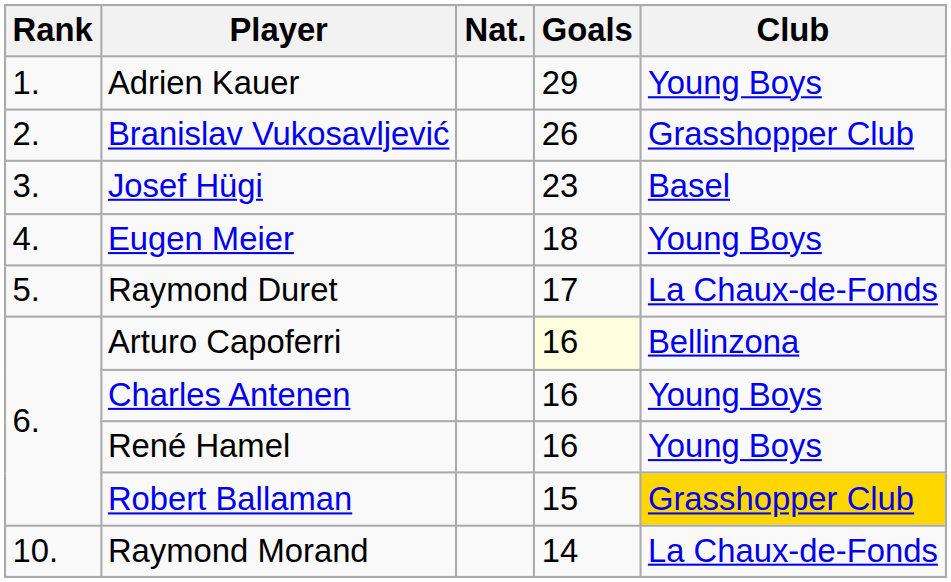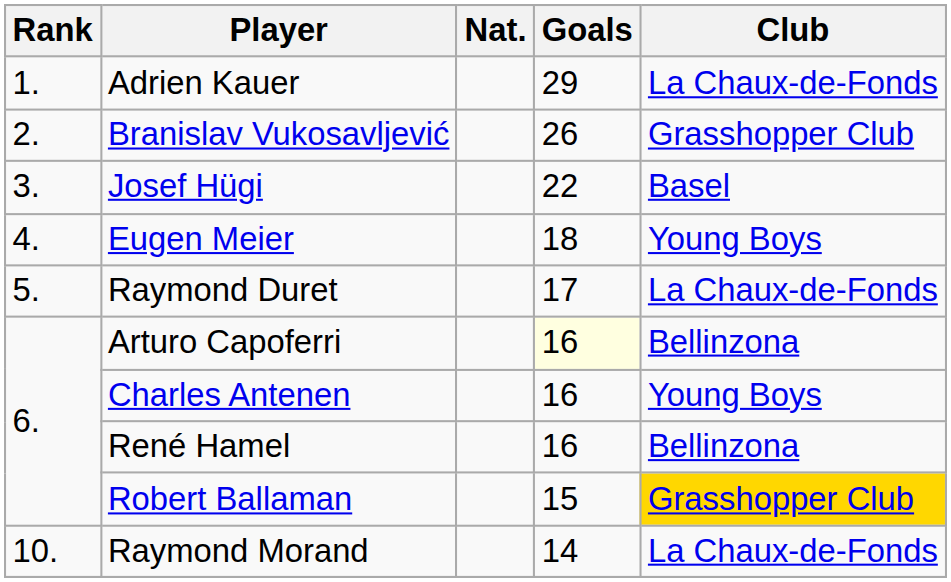Adrien Kauer | Club: Young Boys -> La Chaux-de-Fonds
Josef Hügi | Goals: 23 -> 22
René Hamel | Club: Young Boys -> Bellinzona
